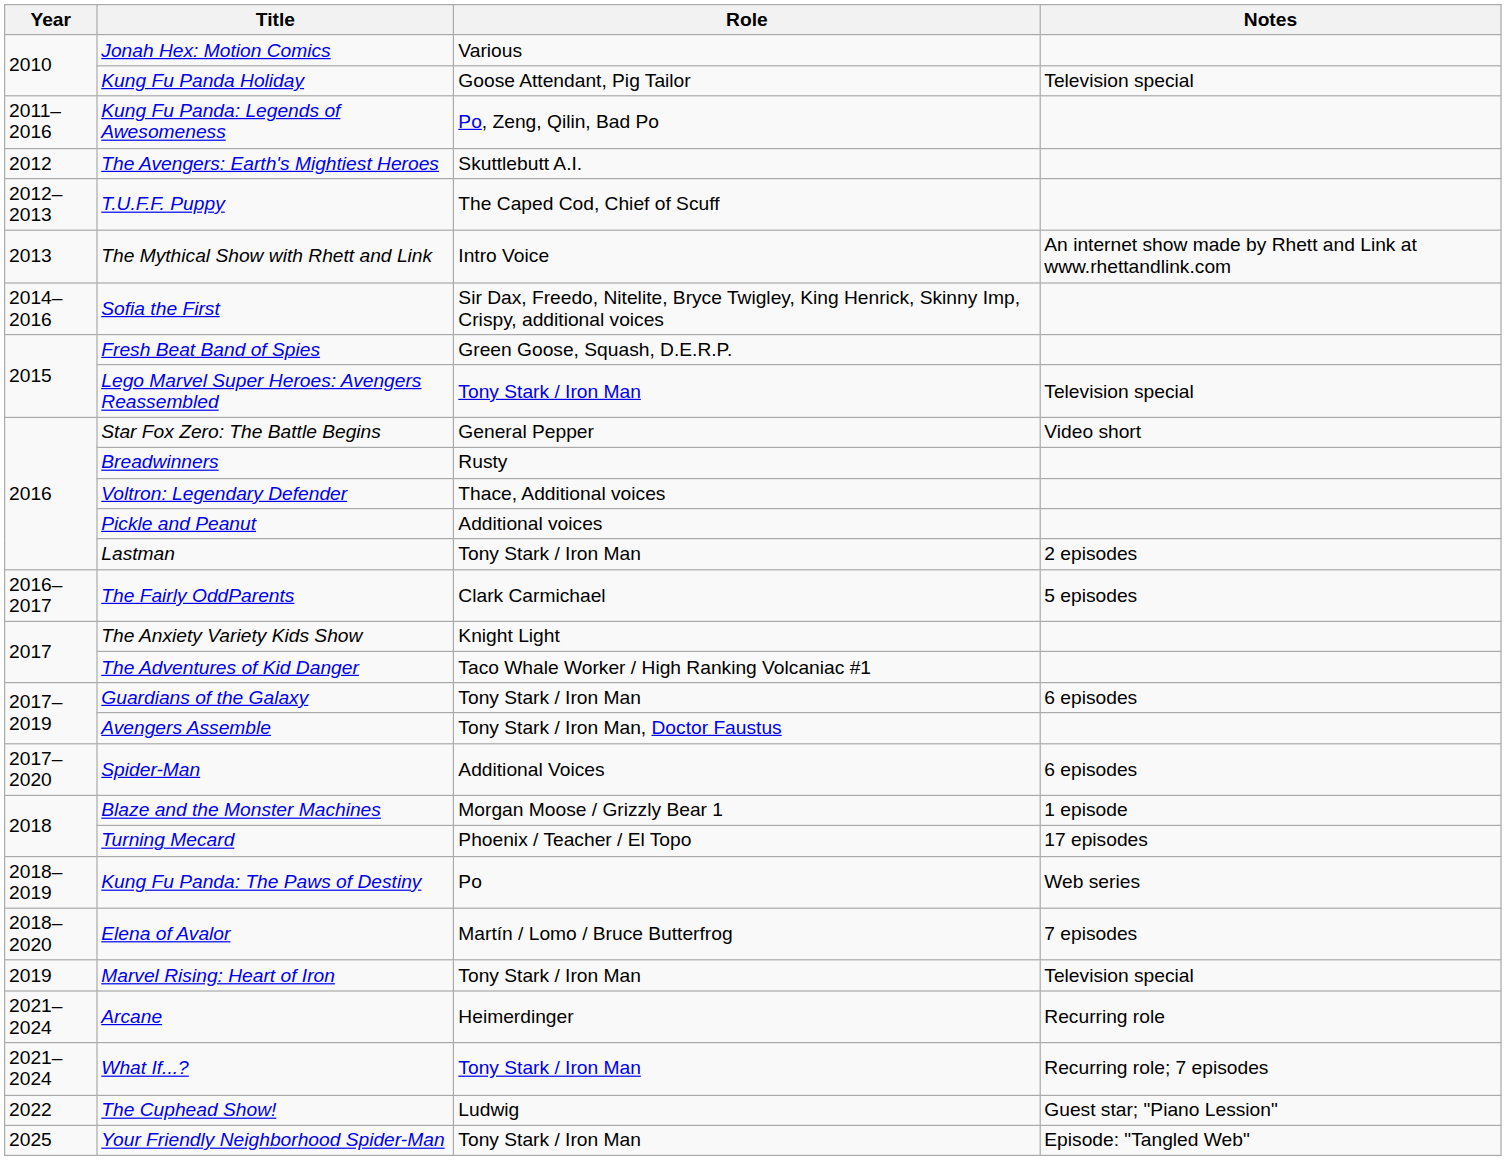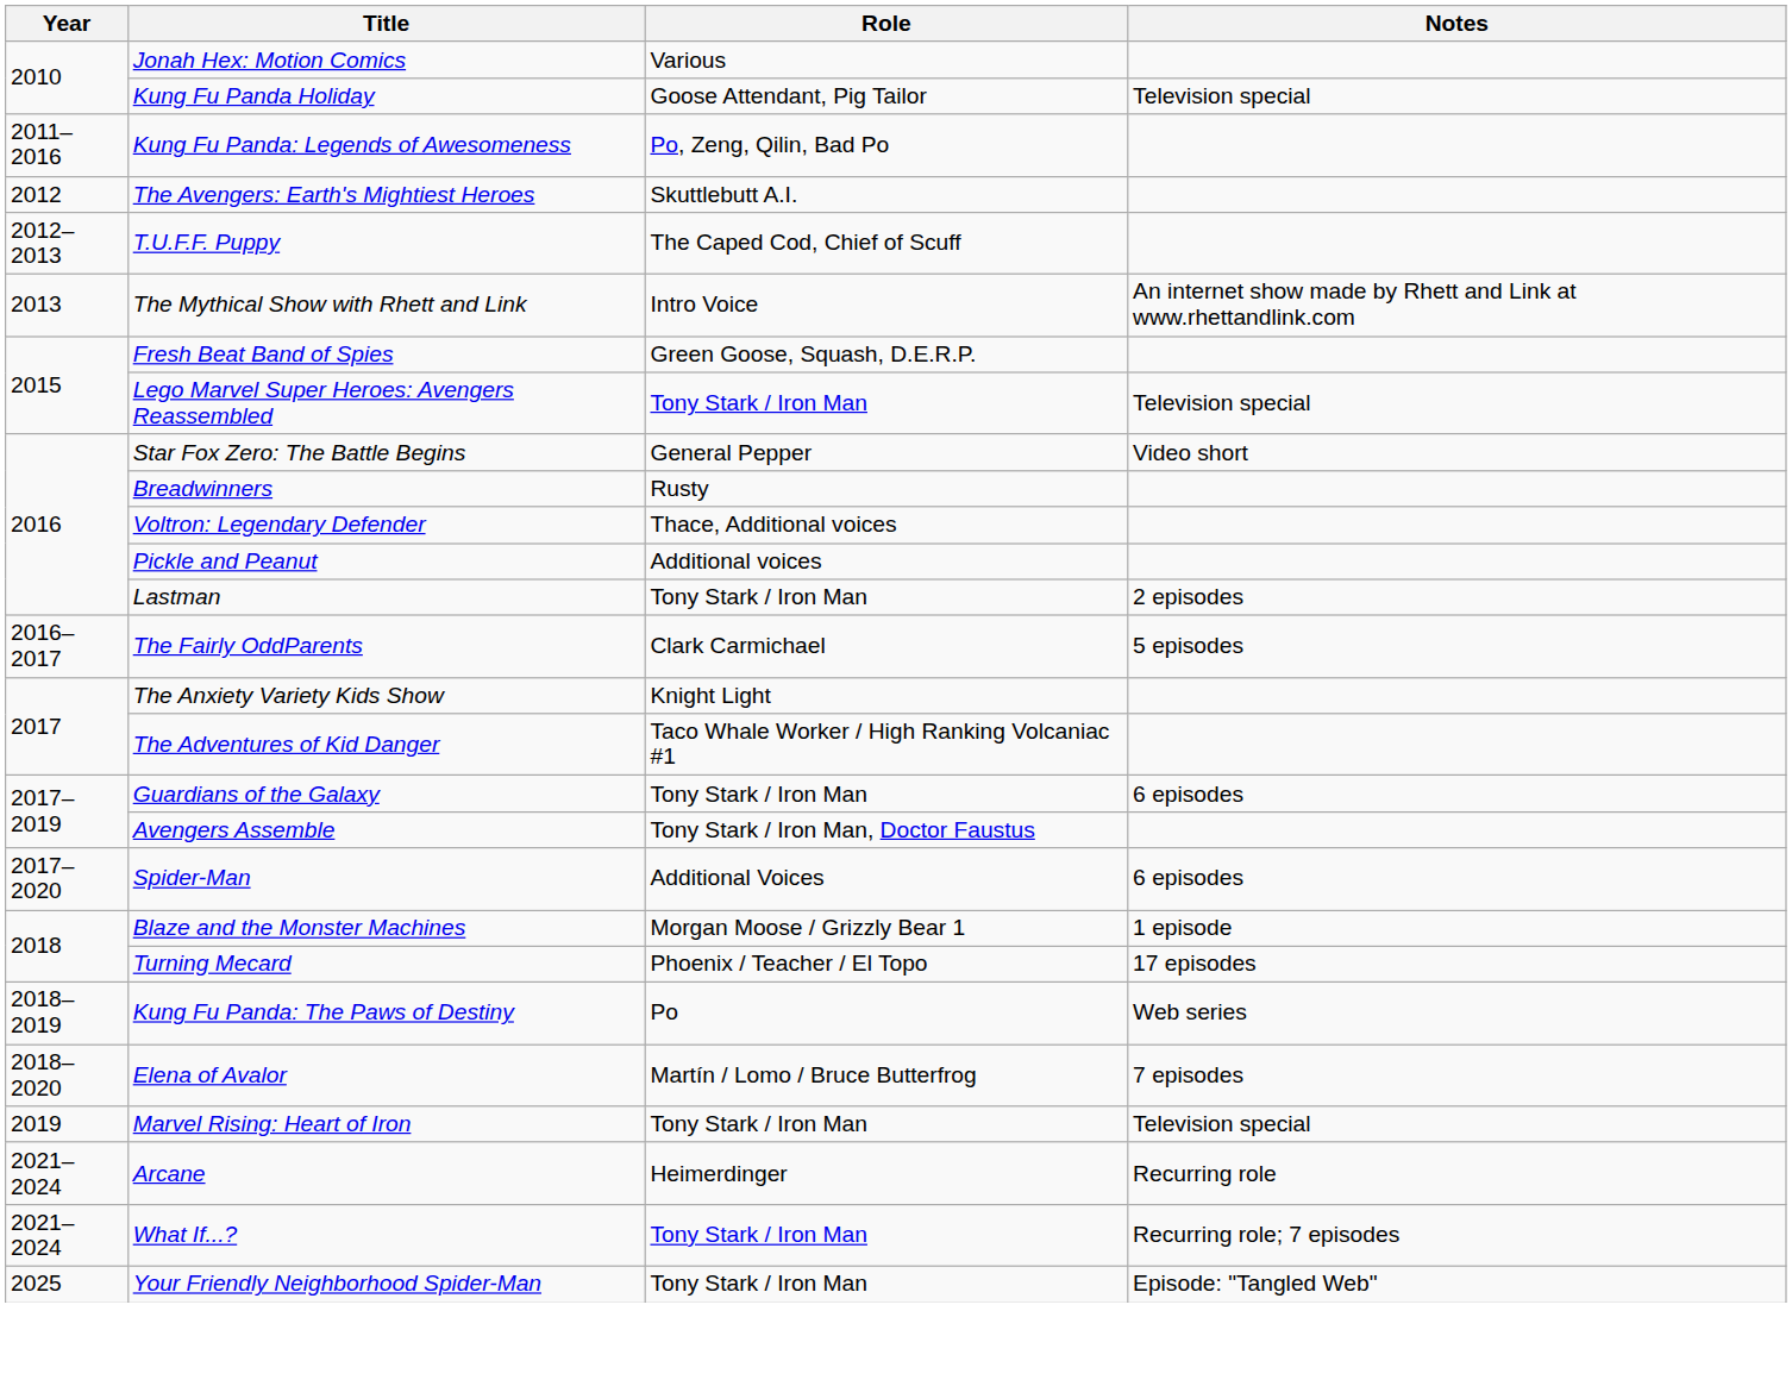- row: 2014–2016 | Sofia the First | Sir Dax, Freedo, Nitelite, Bryce Twigley, King Henrick, Skinny Imp, Crispy, additional voices
- row: 2022 | The Cuphead Show! | Ludwig | Guest star; "Piano Lession"
